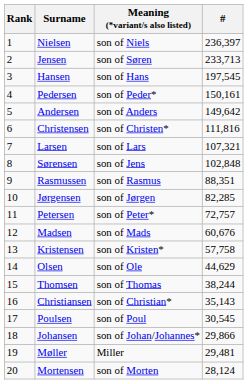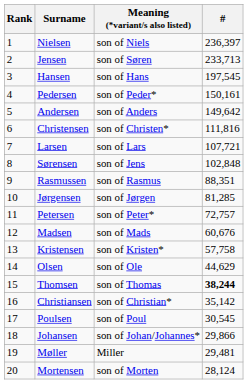Larsen | #: 107,321 -> 107,721
Jørgensen | #: 82,285 -> 81,285
Thomsen | #: normal -> bold
Christiansen | #: 35,143 -> 35,142
